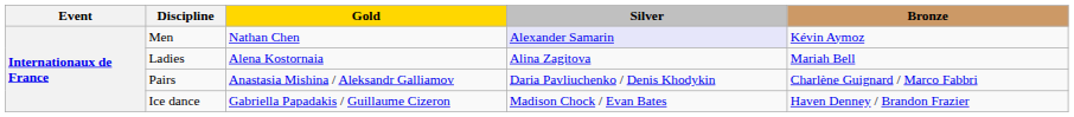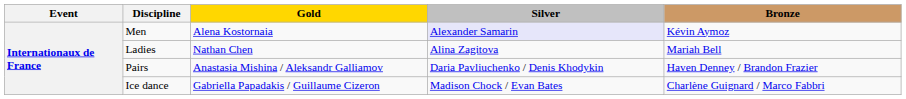Men | Gold: Nathan Chen -> Alena Kostornaia
Ladies | Gold: Alena Kostornaia -> Nathan Chen
Pairs | Bronze: Charlène Guignard / Marco Fabbri -> Haven Denney / Brandon Frazier
Ice dance | Bronze: Haven Denney / Brandon Frazier -> Charlène Guignard / Marco Fabbri
